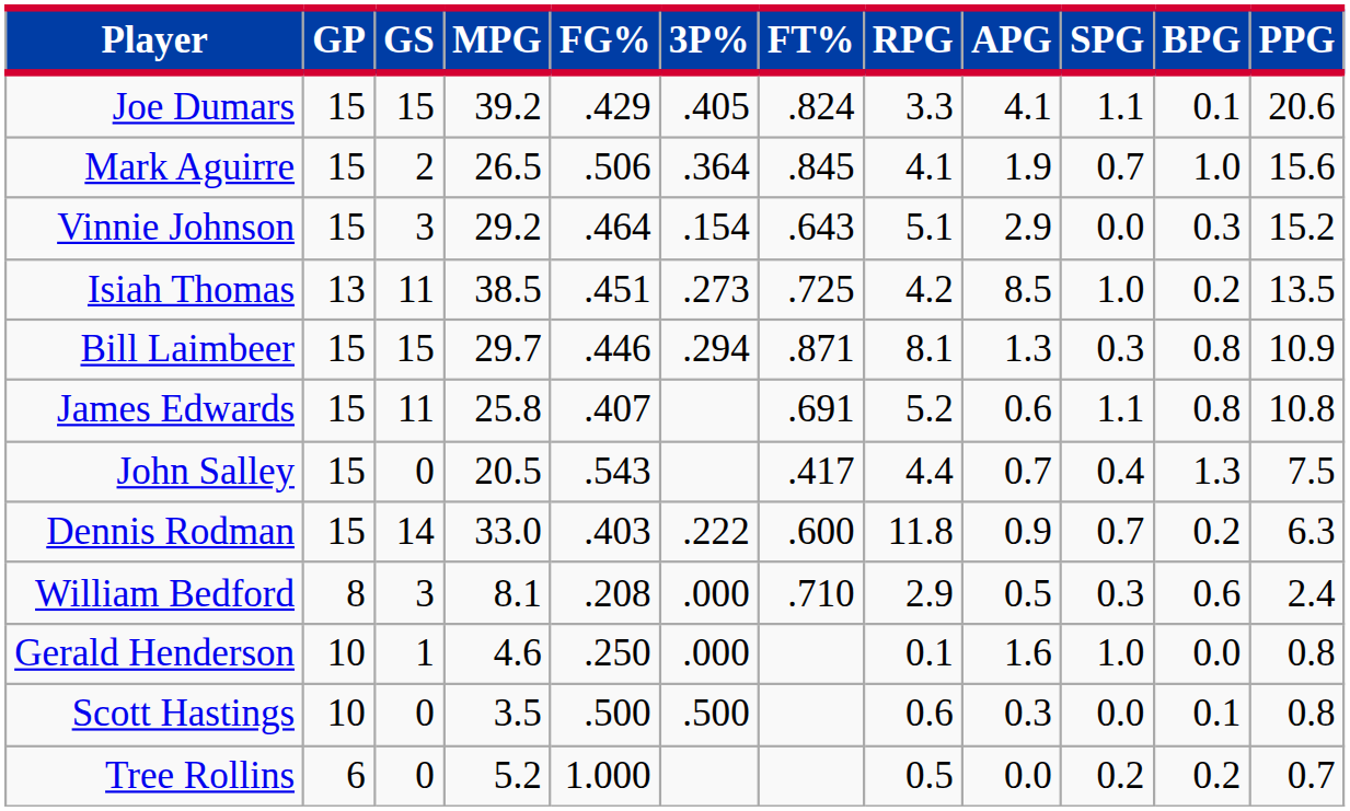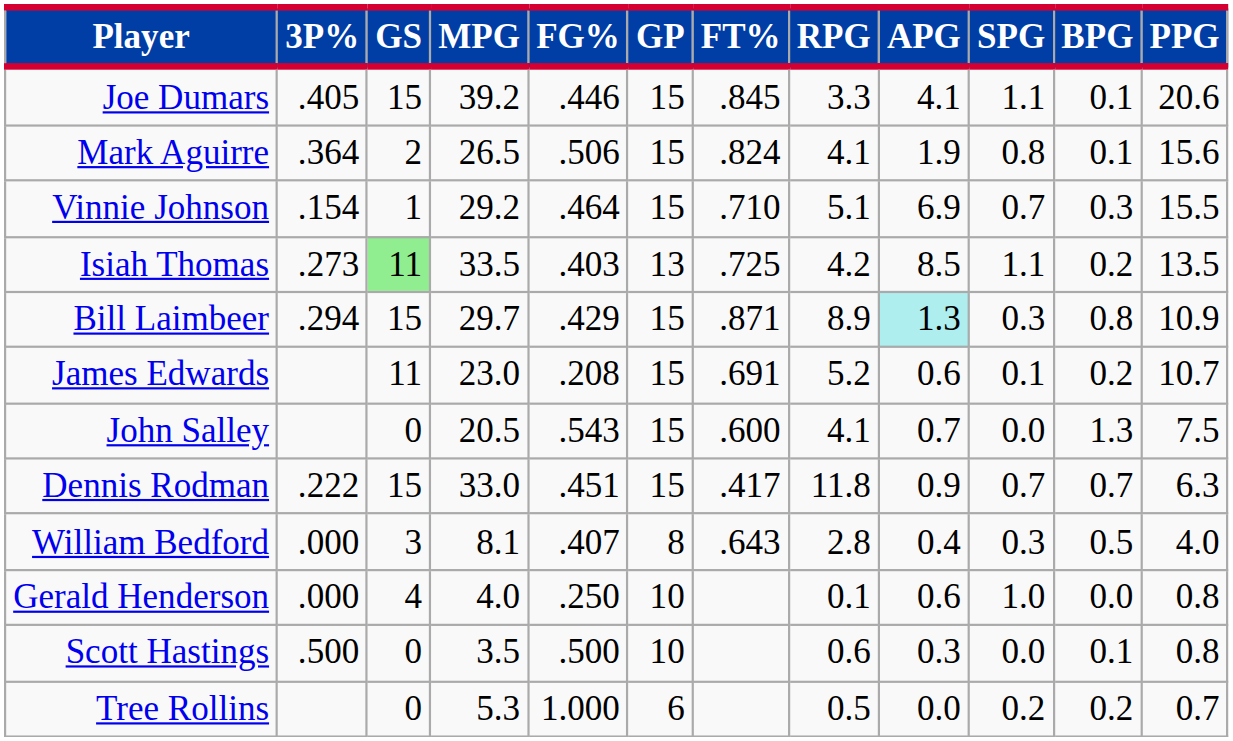columns swapped: GP <-> 3P%
Joe Dumars | FG%: .429 -> .446
Joe Dumars | FT%: .824 -> .845
Mark Aguirre | FT%: .845 -> .824
Mark Aguirre | SPG: 0.7 -> 0.8
Mark Aguirre | BPG: 1.0 -> 0.1
Vinnie Johnson | GS: 3 -> 1
Vinnie Johnson | FT%: .643 -> .710
Vinnie Johnson | APG: 2.9 -> 6.9
Vinnie Johnson | SPG: 0.0 -> 0.7
Vinnie Johnson | PPG: 15.2 -> 15.5
Isiah Thomas | GS: no background -> lightgreen background
Isiah Thomas | MPG: 38.5 -> 33.5
Isiah Thomas | FG%: .451 -> .403
Isiah Thomas | SPG: 1.0 -> 1.1
Bill Laimbeer | FG%: .446 -> .429
Bill Laimbeer | RPG: 8.1 -> 8.9
Bill Laimbeer | APG: no background -> paleturquoise background
James Edwards | MPG: 25.8 -> 23.0
James Edwards | FG%: .407 -> .208
James Edwards | SPG: 1.1 -> 0.1
James Edwards | BPG: 0.8 -> 0.2
James Edwards | PPG: 10.8 -> 10.7
John Salley | FT%: .417 -> .600
John Salley | RPG: 4.4 -> 4.1
John Salley | SPG: 0.4 -> 0.0
Dennis Rodman | GS: 14 -> 15
Dennis Rodman | FG%: .403 -> .451
Dennis Rodman | FT%: .600 -> .417
Dennis Rodman | BPG: 0.2 -> 0.7
William Bedford | FG%: .208 -> .407
William Bedford | FT%: .710 -> .643
William Bedford | RPG: 2.9 -> 2.8
William Bedford | APG: 0.5 -> 0.4
William Bedford | BPG: 0.6 -> 0.5
William Bedford | PPG: 2.4 -> 4.0
Gerald Henderson | GS: 1 -> 4
Gerald Henderson | MPG: 4.6 -> 4.0
Gerald Henderson | APG: 1.6 -> 0.6
Tree Rollins | MPG: 5.2 -> 5.3
